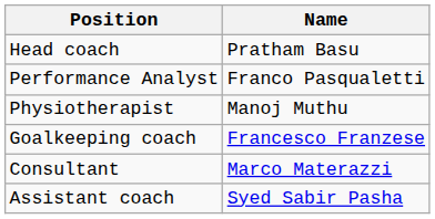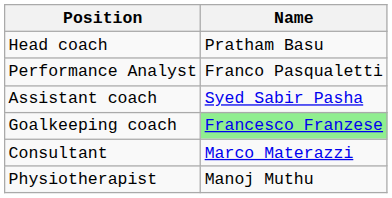rows swapped: Assistant coach <-> Physiotherapist
Goalkeeping coach | Name: no background -> lightgreen background
